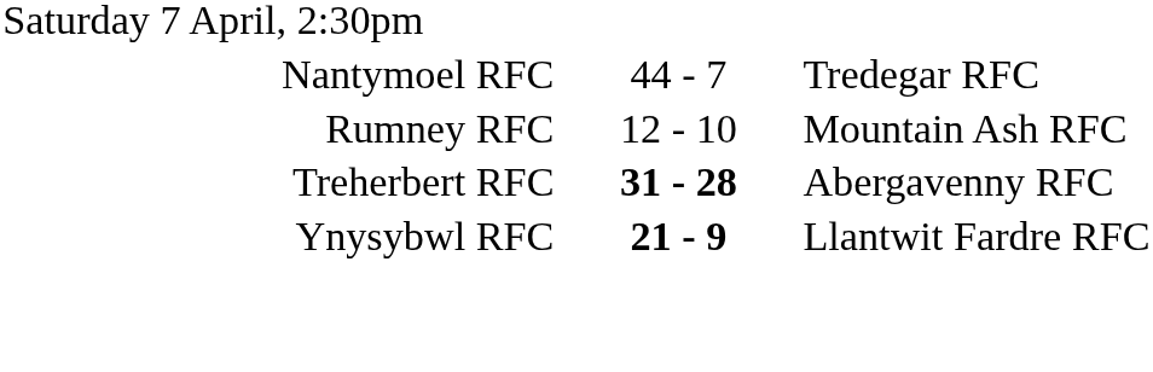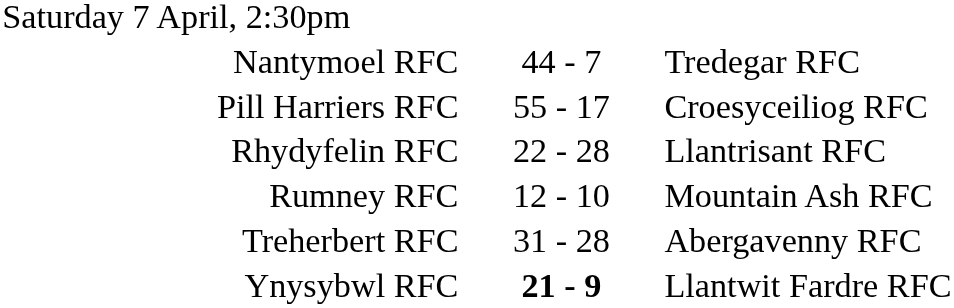+ row: Pill Harriers RFC | 55 - 17 | Croesyceiliog RFC
+ row: Rhydyfelin RFC | 22 - 28 | Llantrisant RFC
Treherbert RFC | column 2: bold -> normal
